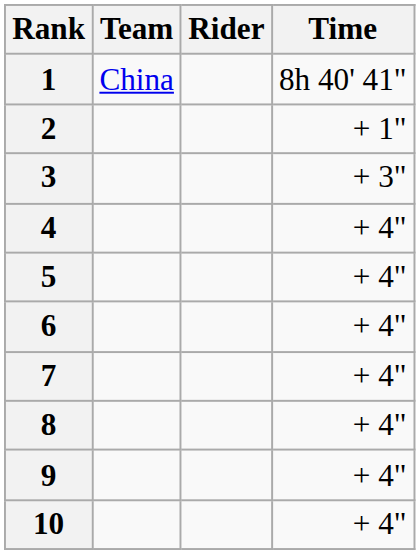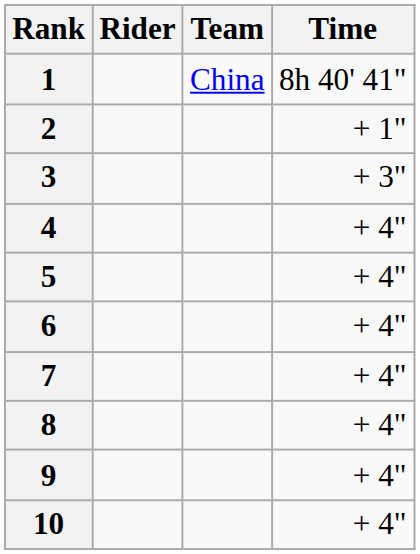columns swapped: Rider <-> Team
